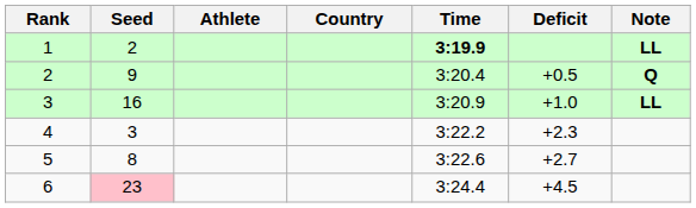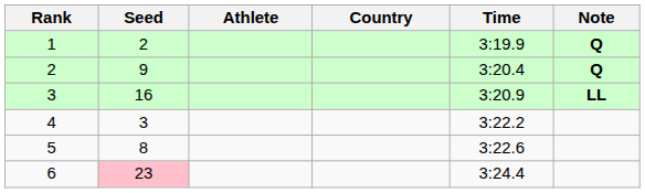- column: Deficit | +0.5 | +1.0 | +2.3 | +2.7 | +4.5
1 | Time: bold -> normal
1 | Note: LL -> Q
